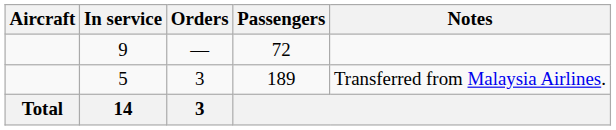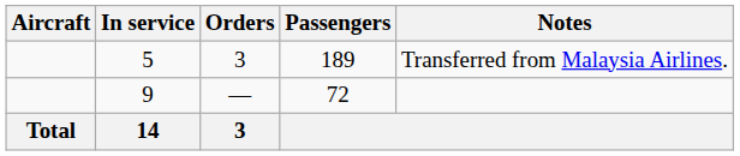rows swapped: 9 <-> 5
